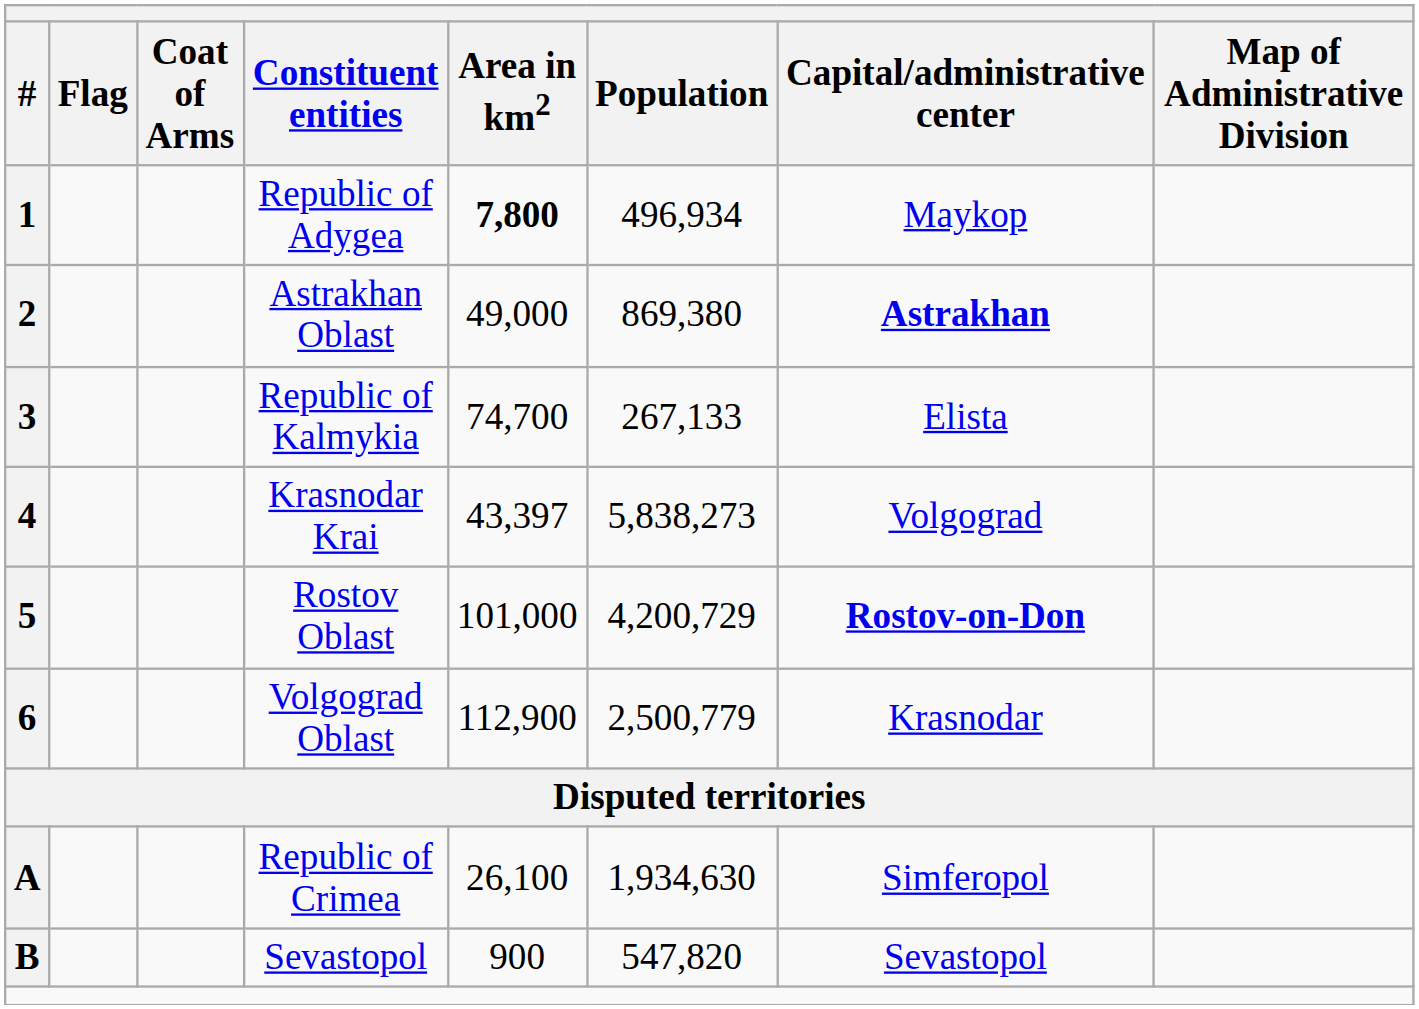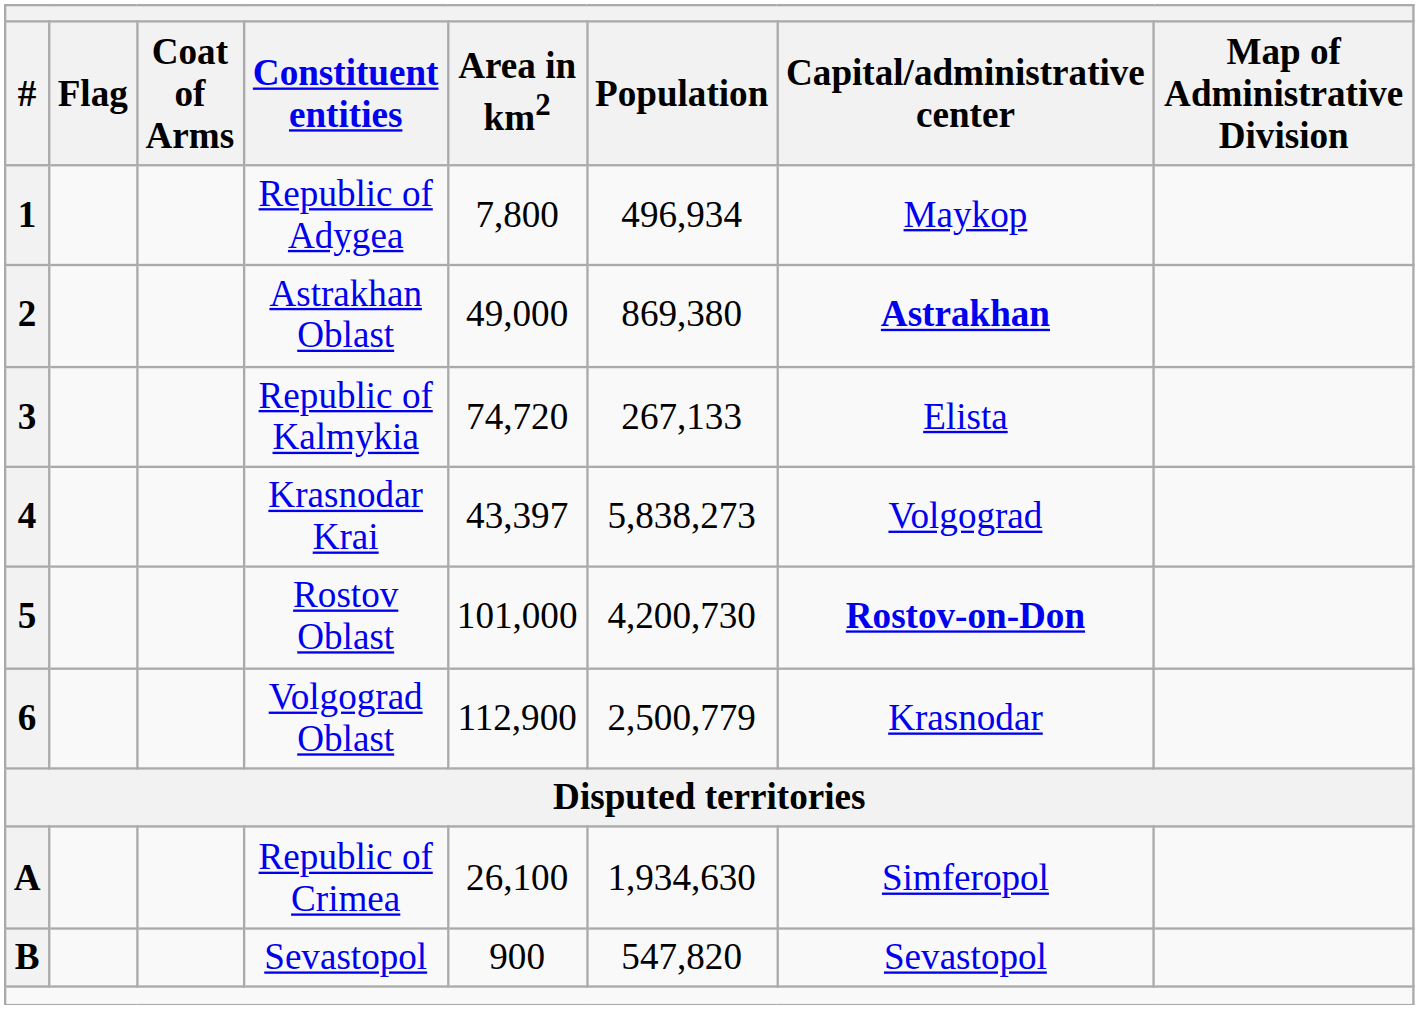Republic of Adygea | Area in km2: bold -> normal
Republic of Kalmykia | Area in km2: 74,700 -> 74,720
Rostov Oblast | Population: 4,200,729 -> 4,200,730
